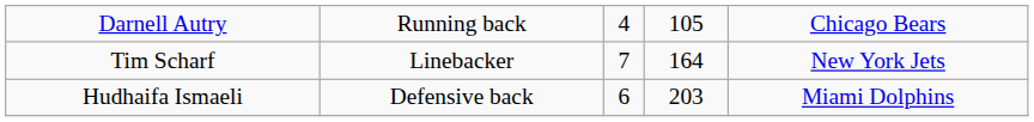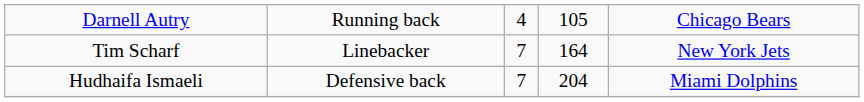Hudhaifa Ismaeli | column 3: 6 -> 7
Hudhaifa Ismaeli | column 4: 203 -> 204
